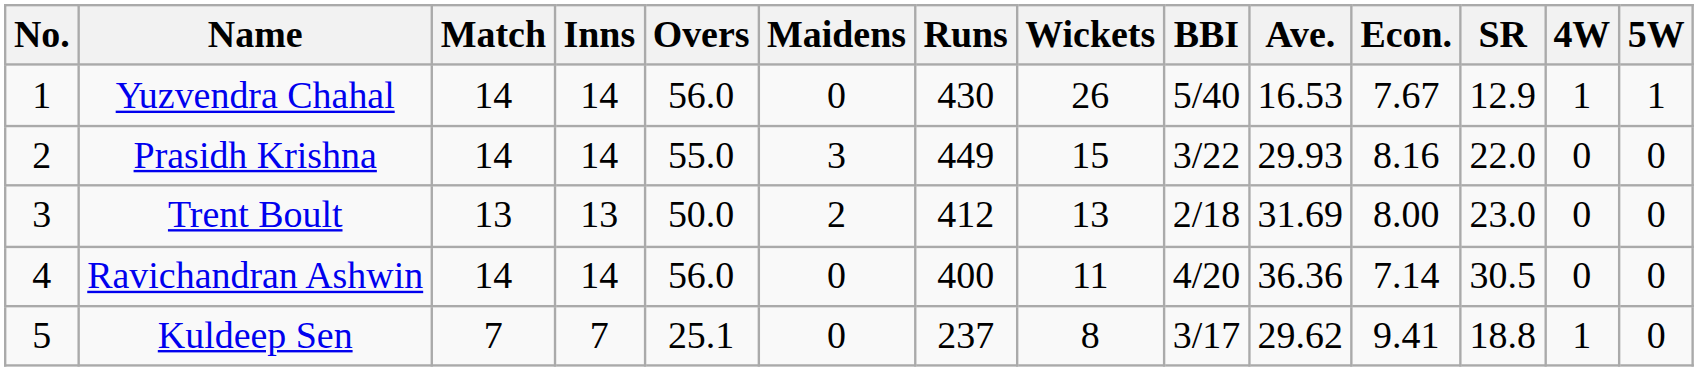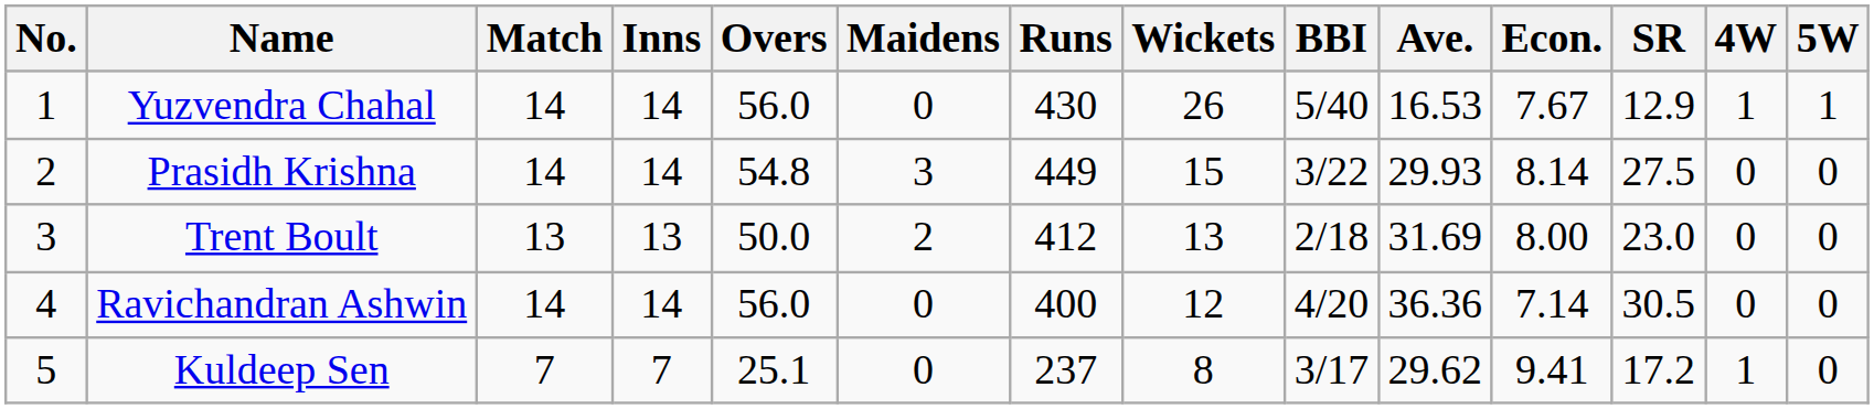Prasidh Krishna | Overs: 55.0 -> 54.8
Prasidh Krishna | Econ.: 8.16 -> 8.14
Prasidh Krishna | SR: 22.0 -> 27.5
Ravichandran Ashwin | Wickets: 11 -> 12
Kuldeep Sen | SR: 18.8 -> 17.2
